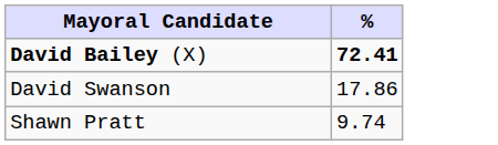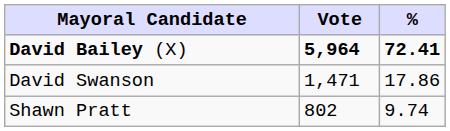+ column: Vote | 5,964 | 1,471 | 802
